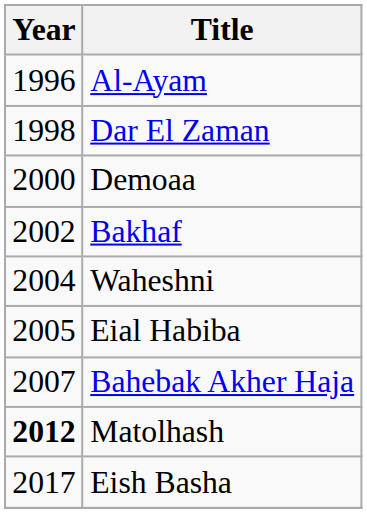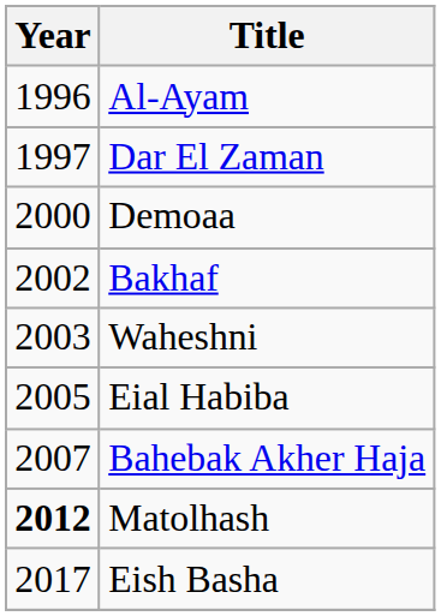Dar El Zaman | Year: 1998 -> 1997
Waheshni | Year: 2004 -> 2003
